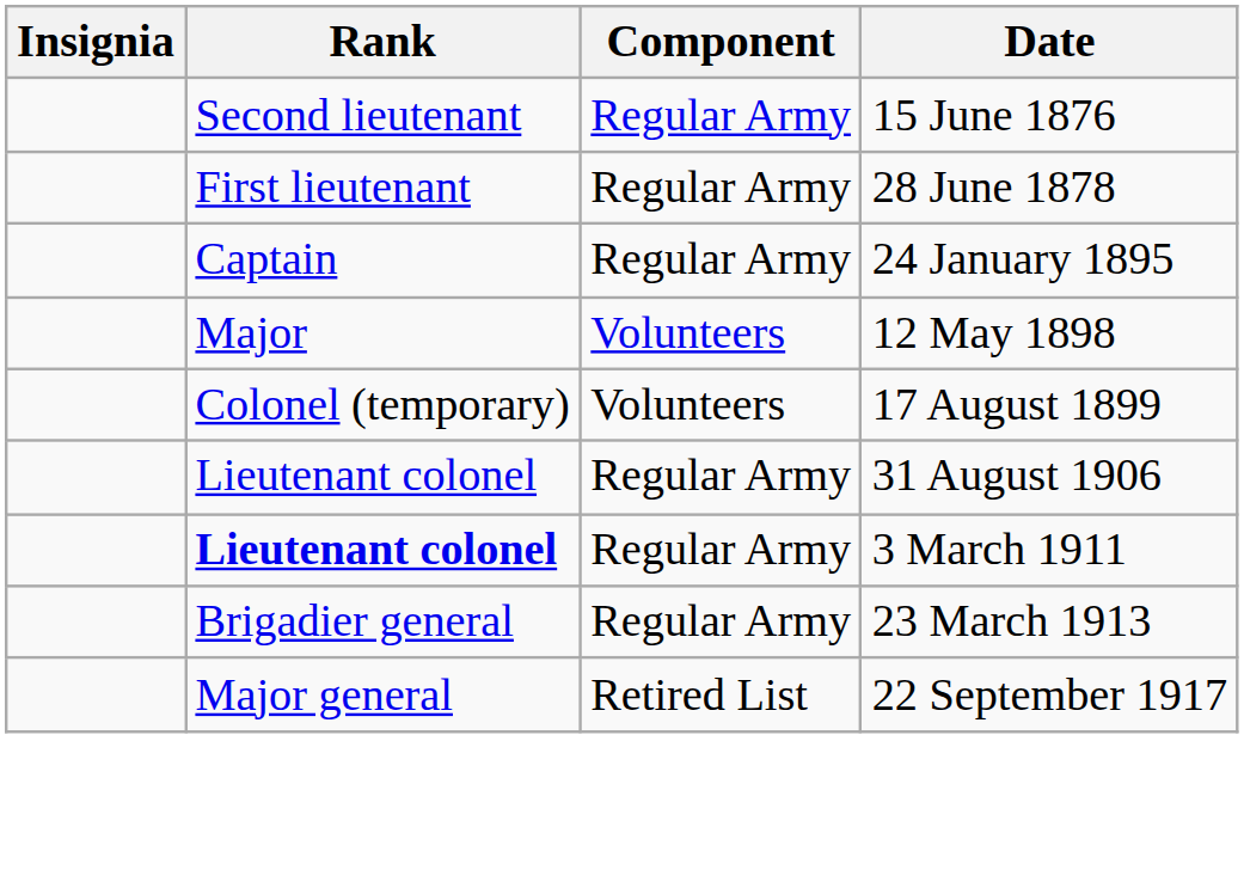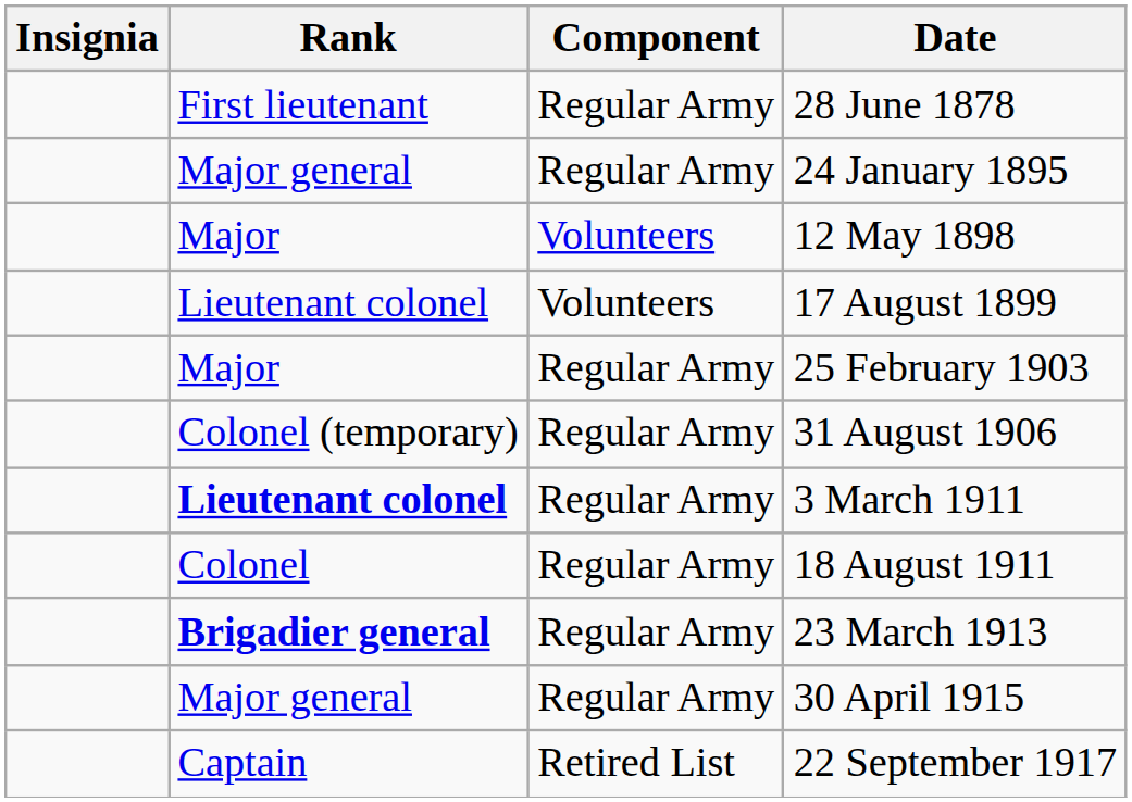- row: Second lieutenant | Regular Army | 15 June 1876
24 January 1895 | Rank: Captain -> Major general
17 August 1899 | Rank: Colonel (temporary) -> Lieutenant colonel
+ row: Major | Regular Army | 25 February 1903
31 August 1906 | Rank: Lieutenant colonel -> Colonel (temporary)
+ row: Colonel | Regular Army | 18 August 1911
23 March 1913 | Rank: normal -> bold
+ row: Major general | Regular Army | 30 April 1915
22 September 1917 | Rank: Major general -> Captain
